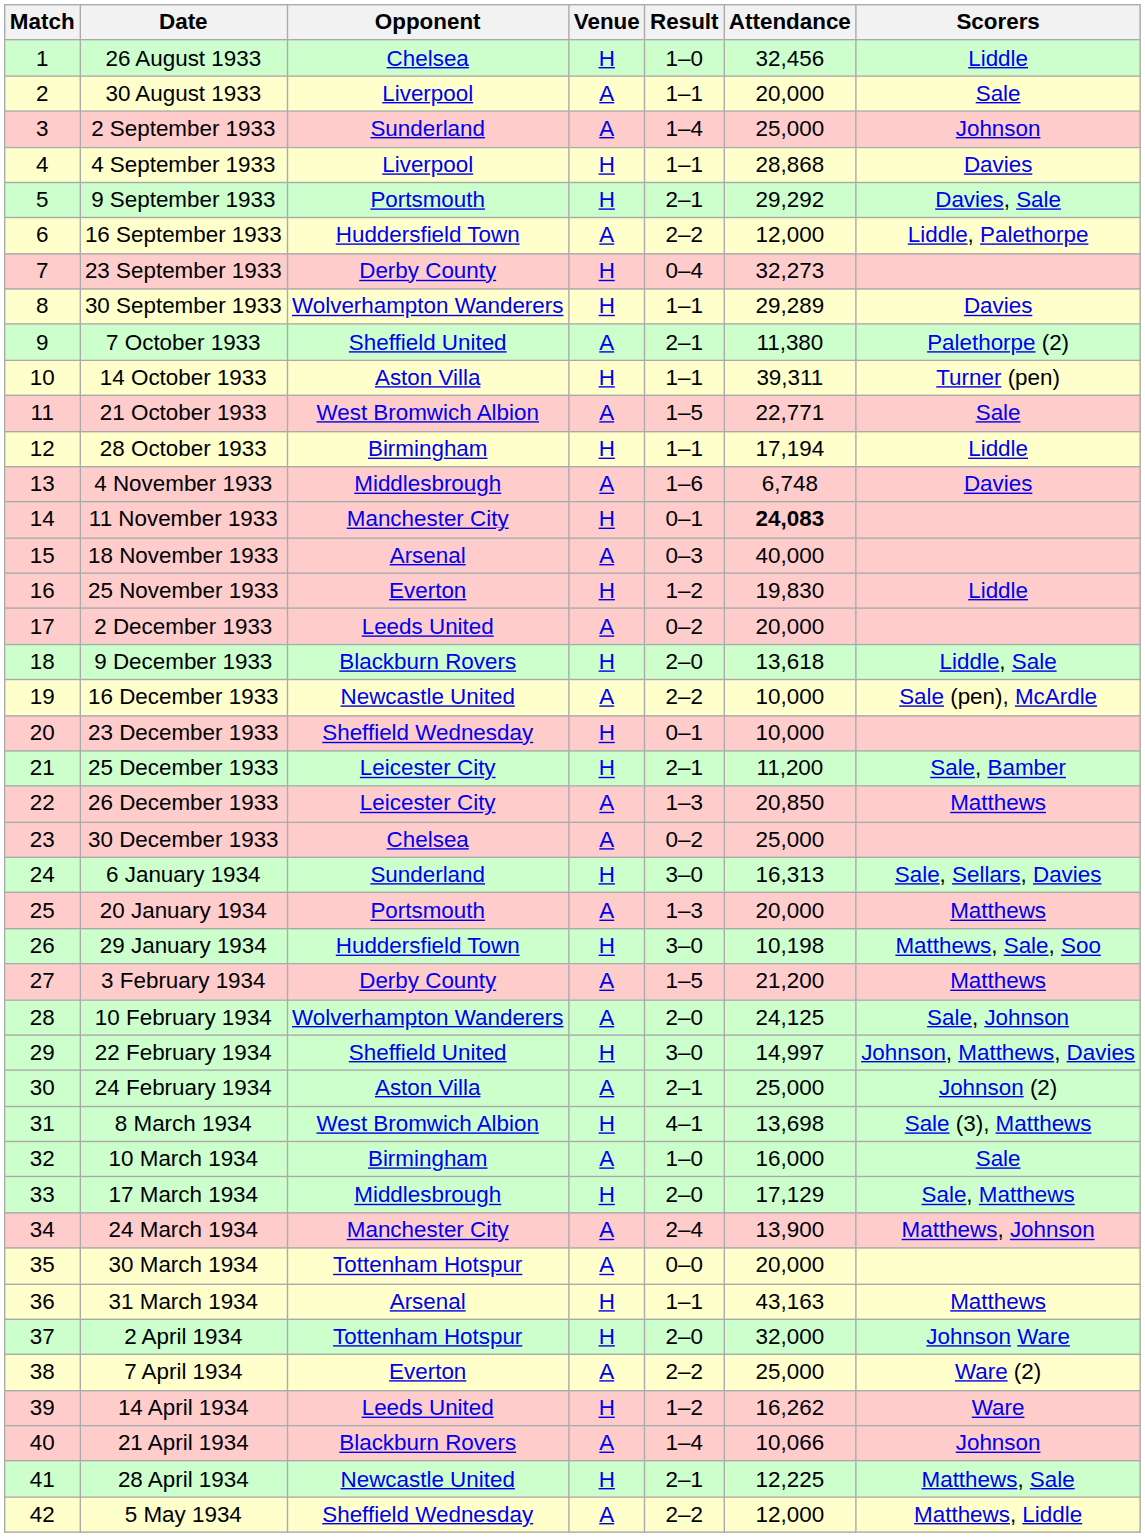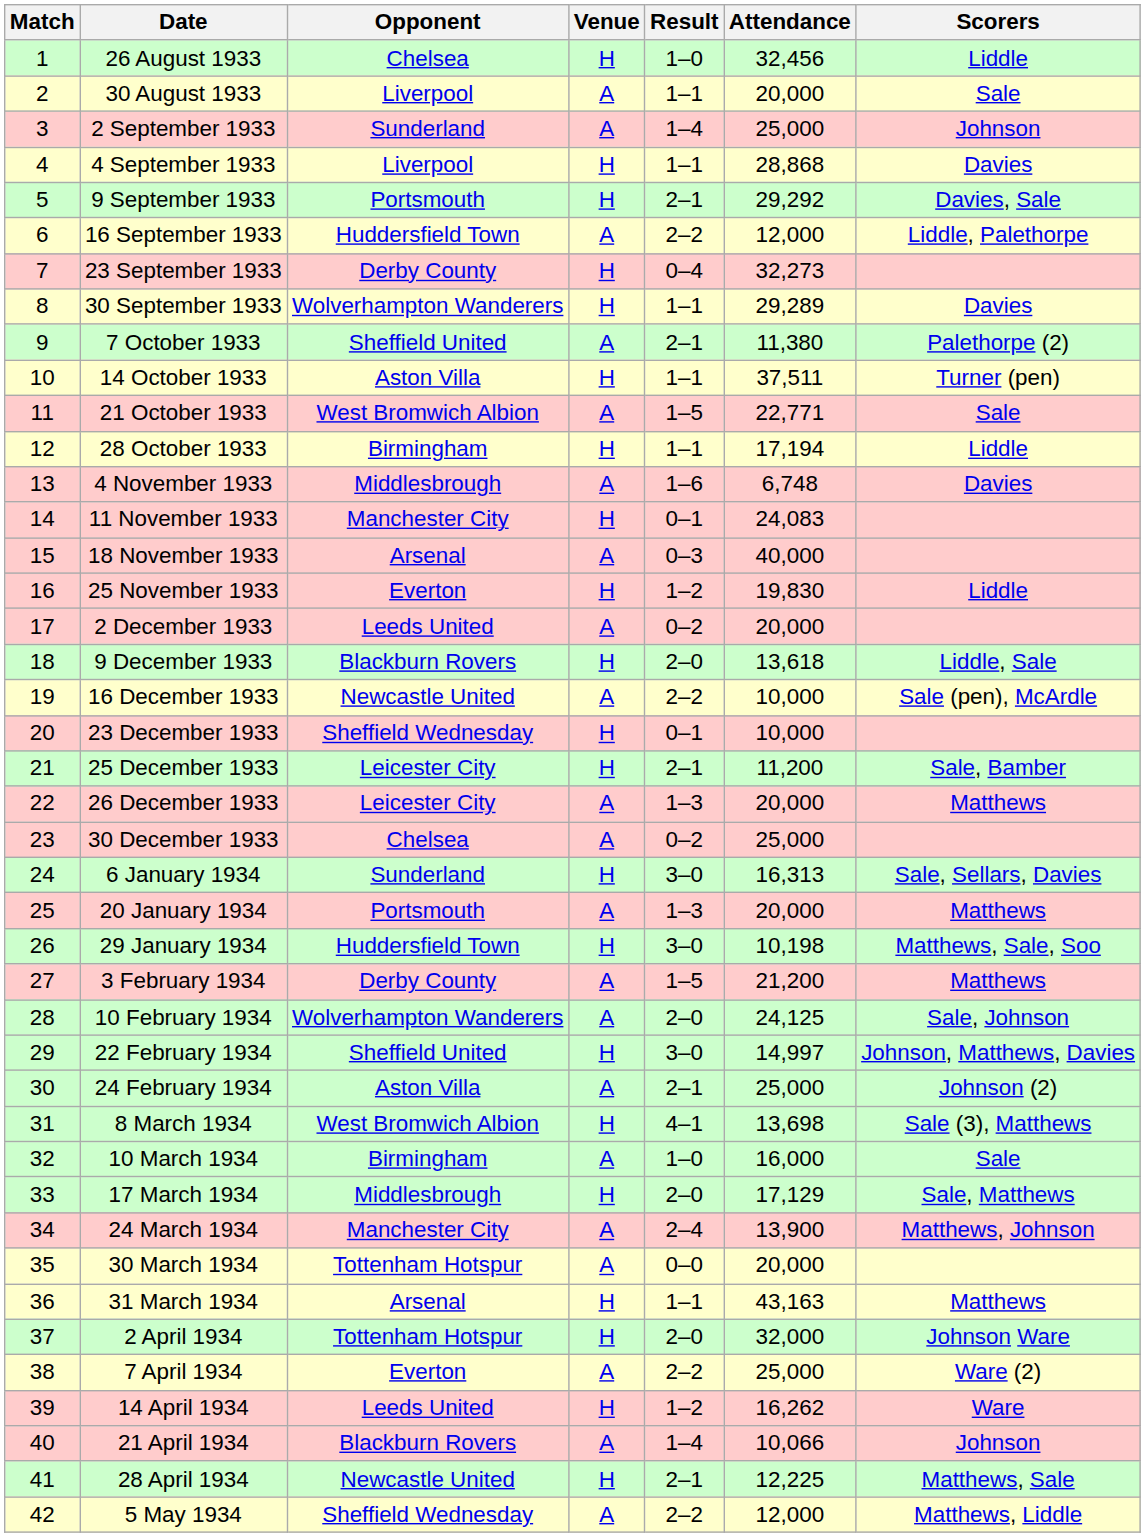14 October 1933 | Attendance: 39,311 -> 37,511
11 November 1933 | Attendance: bold -> normal
26 December 1933 | Attendance: 20,850 -> 20,000
